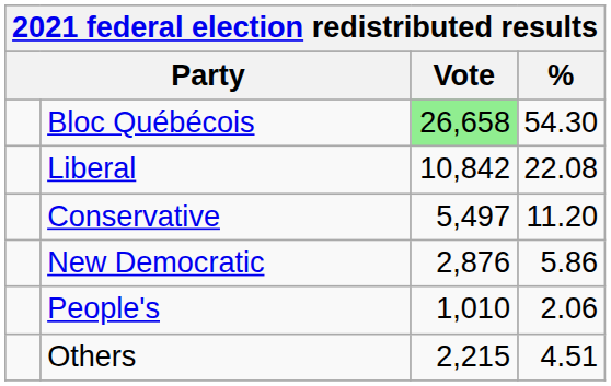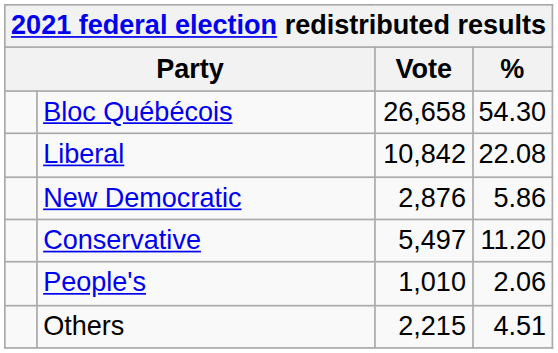Bloc Québécois | Vote: lightgreen background -> no background
rows swapped: Conservative <-> New Democratic
